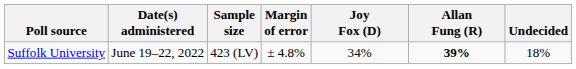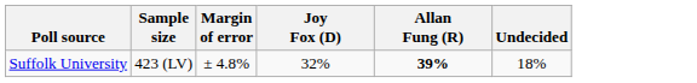- column: Date(s) administered | June 19–22, 2022
Suffolk University | Joy Fox (D): 34% -> 32%
